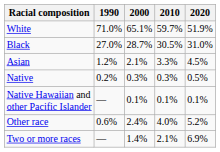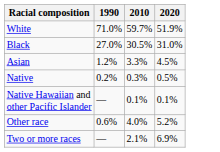- column: 2000 | 65.1% | 28.7% | 2.1% | 0.3% | 0.1% | 2.4% | 1.4%
